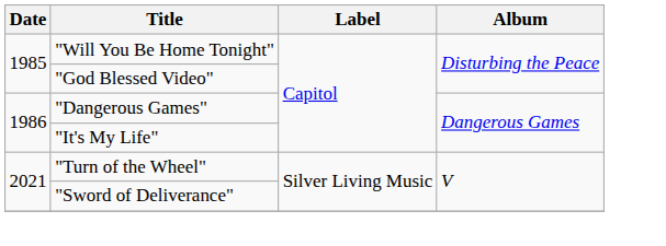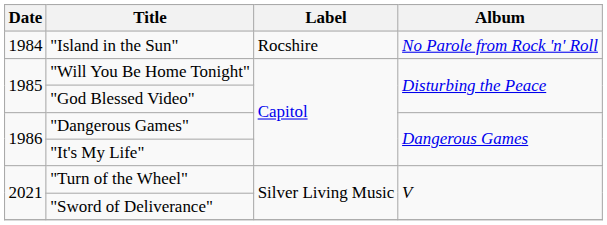+ row: 1984 | "Island in the Sun" | Rocshire | No Parole from Rock 'n' Roll
